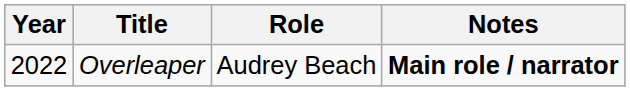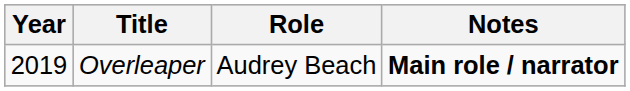Overleaper | Year: 2022 -> 2019
